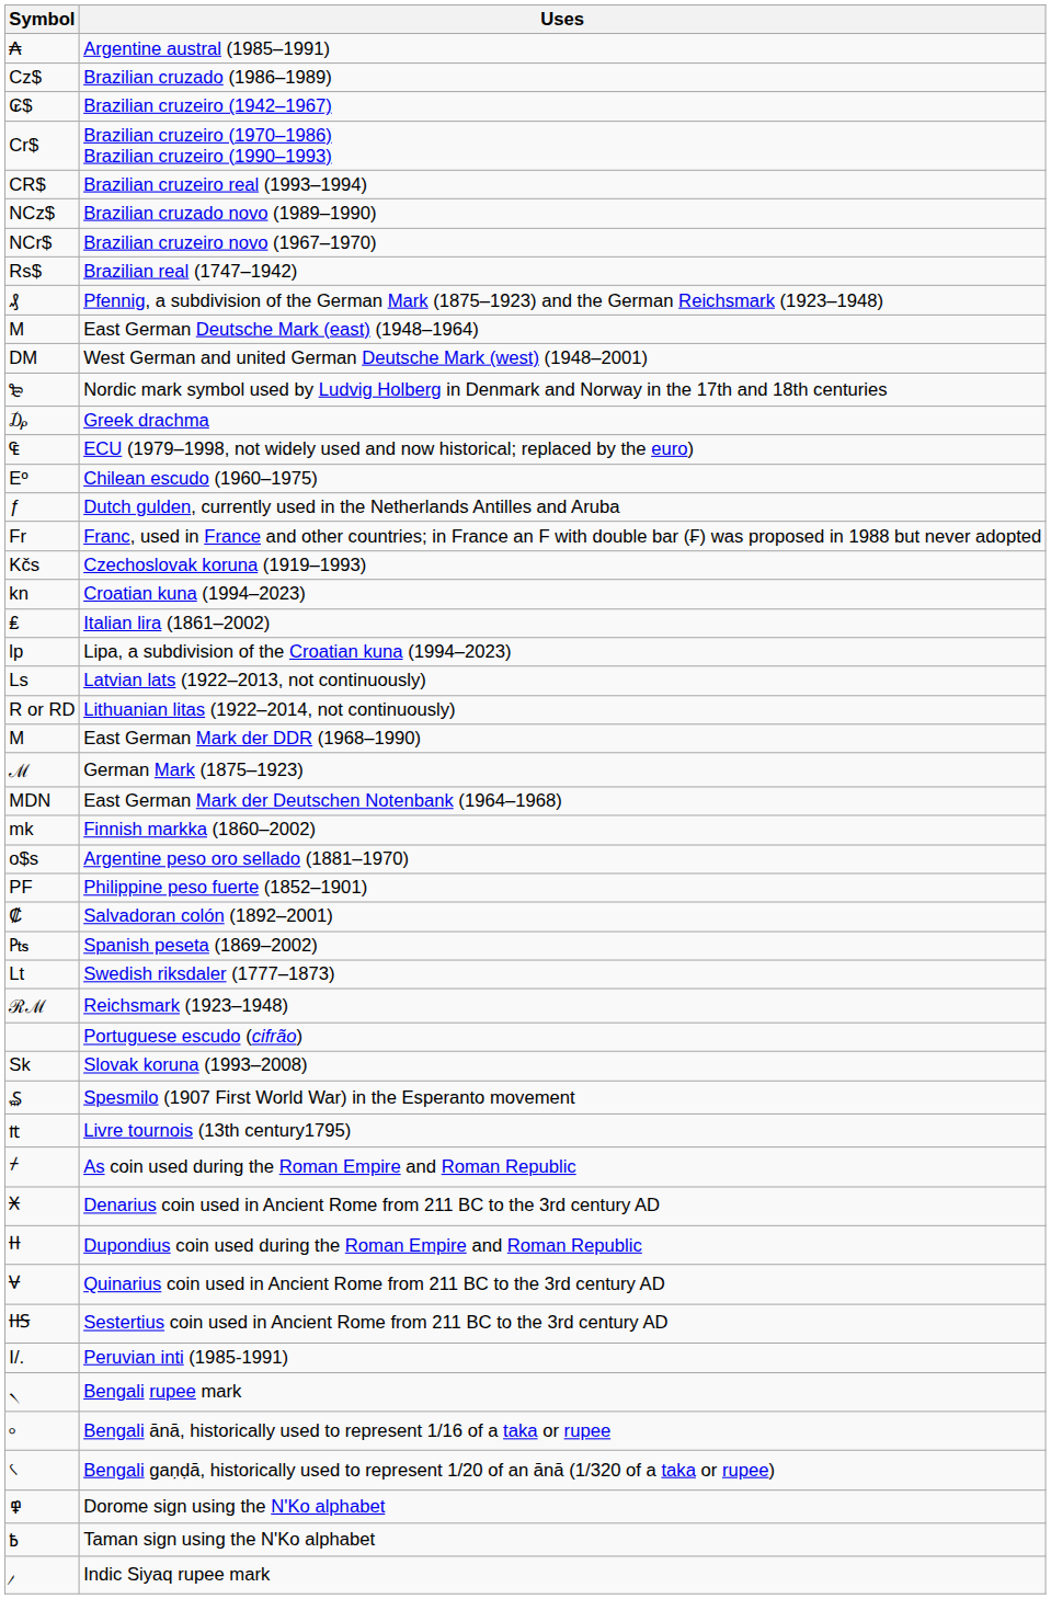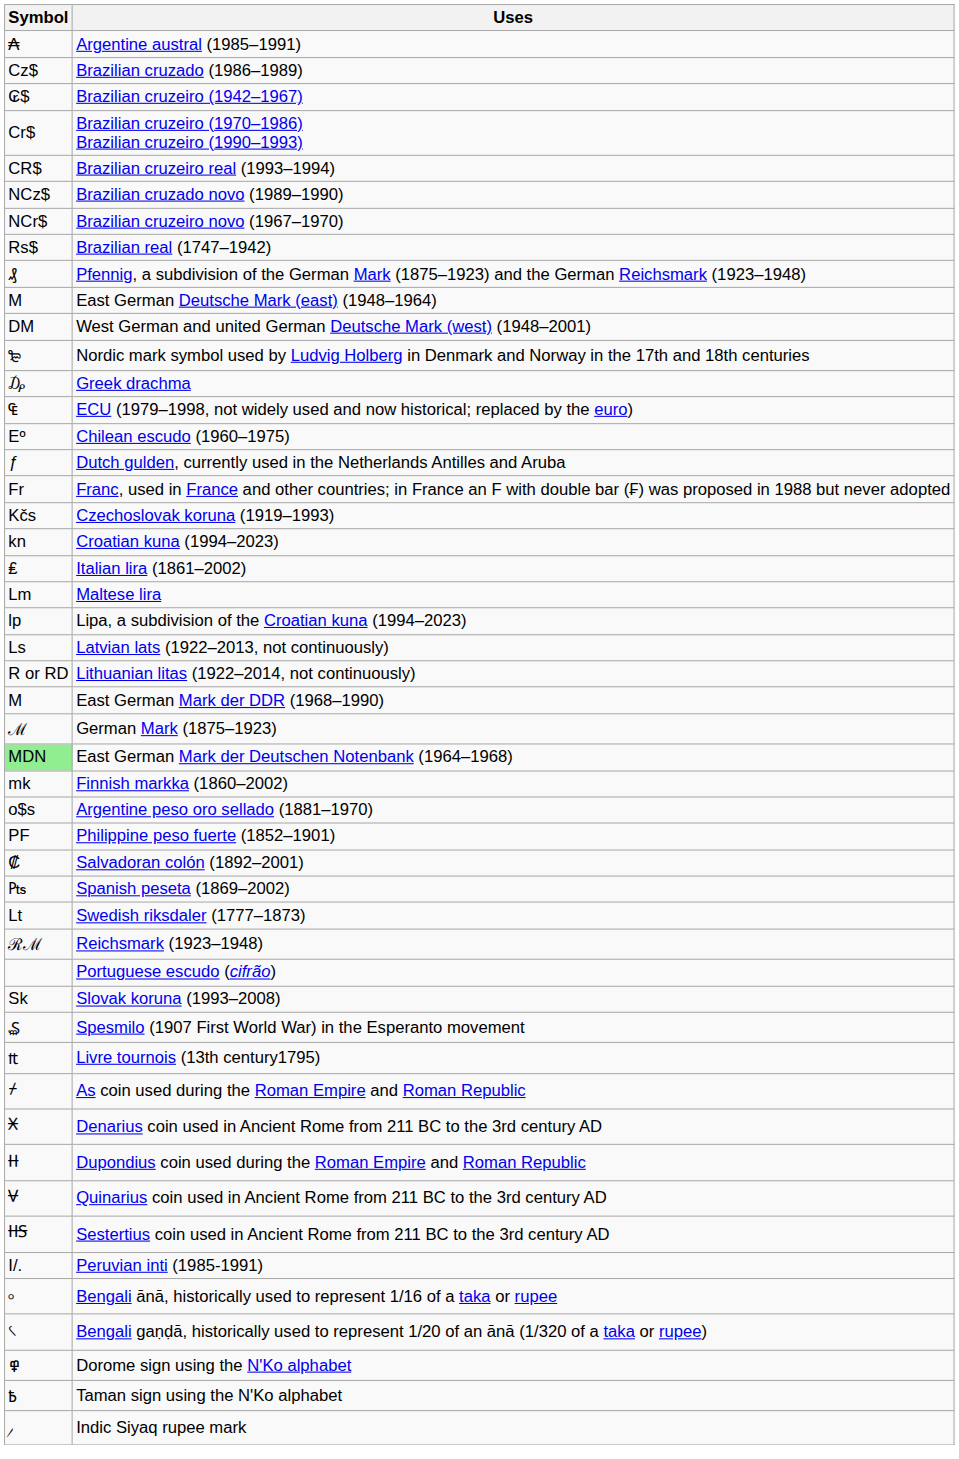+ row: Lm | Maltese lira
East German Mark der Deutschen Notenbank (1964–1968) | Symbol: no background -> lightgreen background
- row: ৲ | Bengali rupee mark
